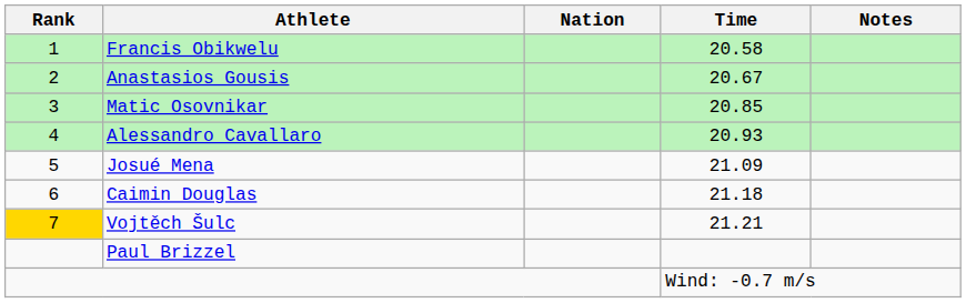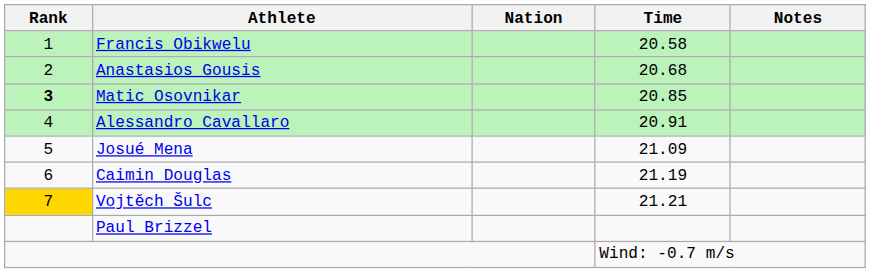Anastasios Gousis | Time: 20.67 -> 20.68
Matic Osovnikar | Rank: normal -> bold
Alessandro Cavallaro | Time: 20.93 -> 20.91
Caimin Douglas | Time: 21.18 -> 21.19
